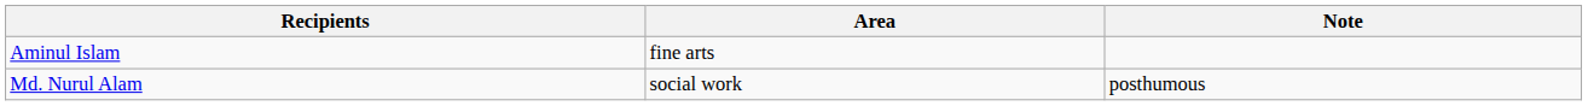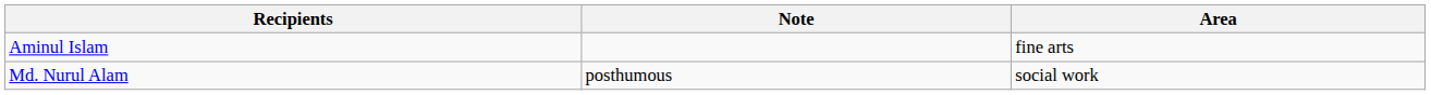columns swapped: Area <-> Note
